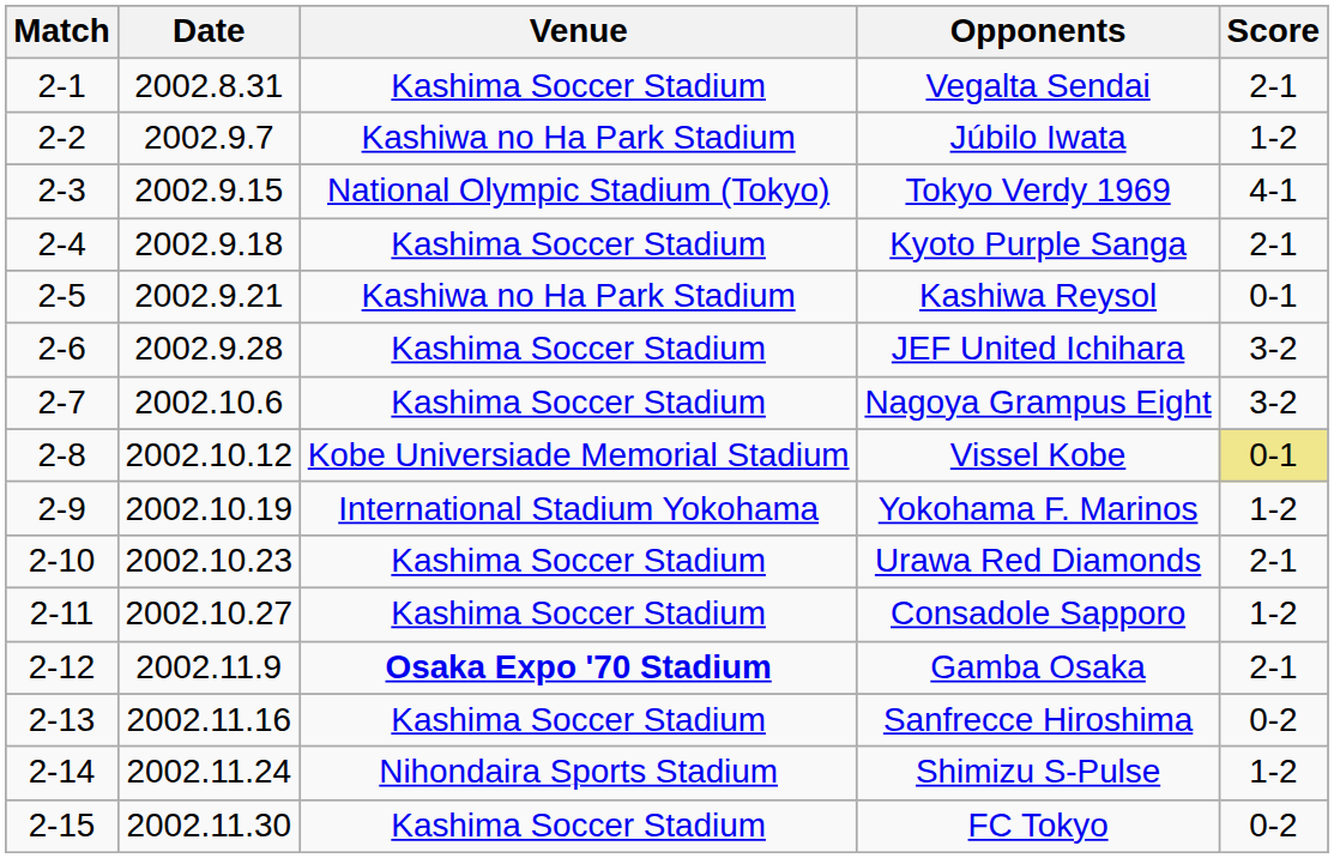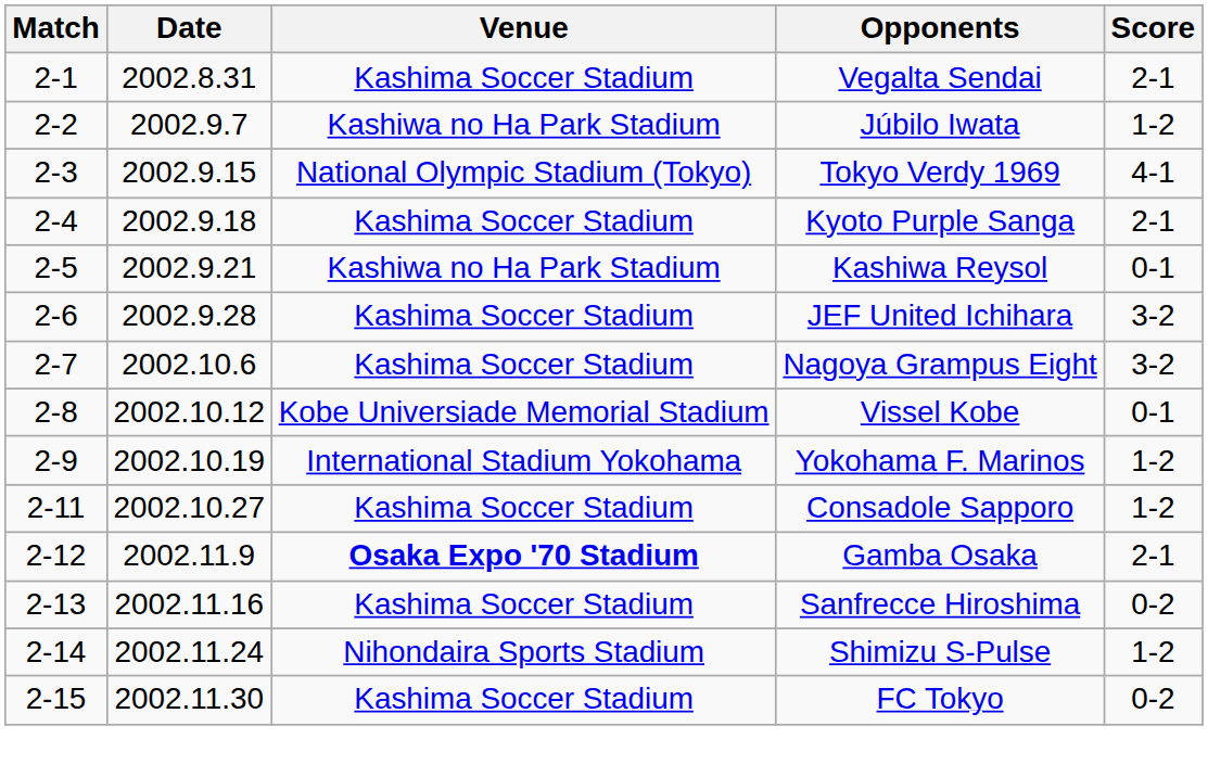Vissel Kobe | Score: khaki background -> no background
- row: 2-10 | 2002.10.23 | Kashima Soccer Stadium | Urawa Red Diamonds | 2-1
